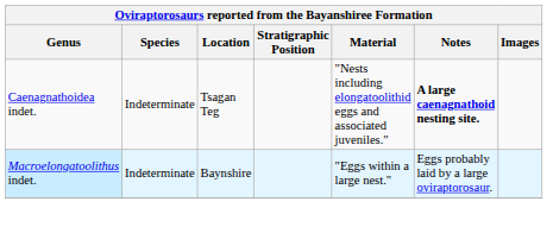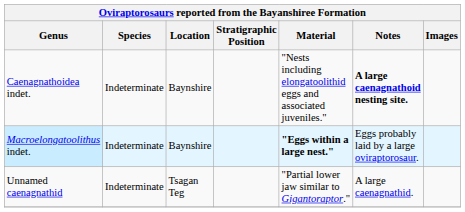Caenagnathoidea indet. | Location: Tsagan Teg -> Baynshire
Macroelongatoolithus indet. | Material: normal -> bold
+ row: Unnamed caenagnathid | Indeterminate | Tsagan Teg | "Partial lower jaw similar to Gigantoraptor." | A large caenagnathid.
